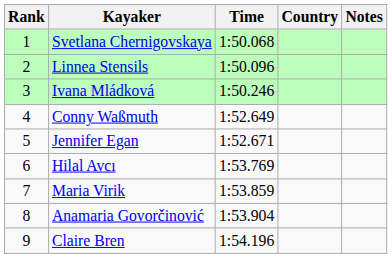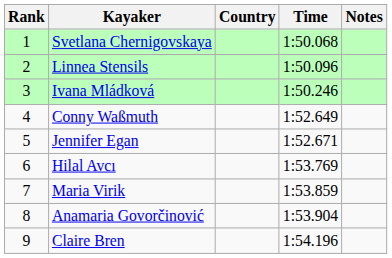columns swapped: Country <-> Time
